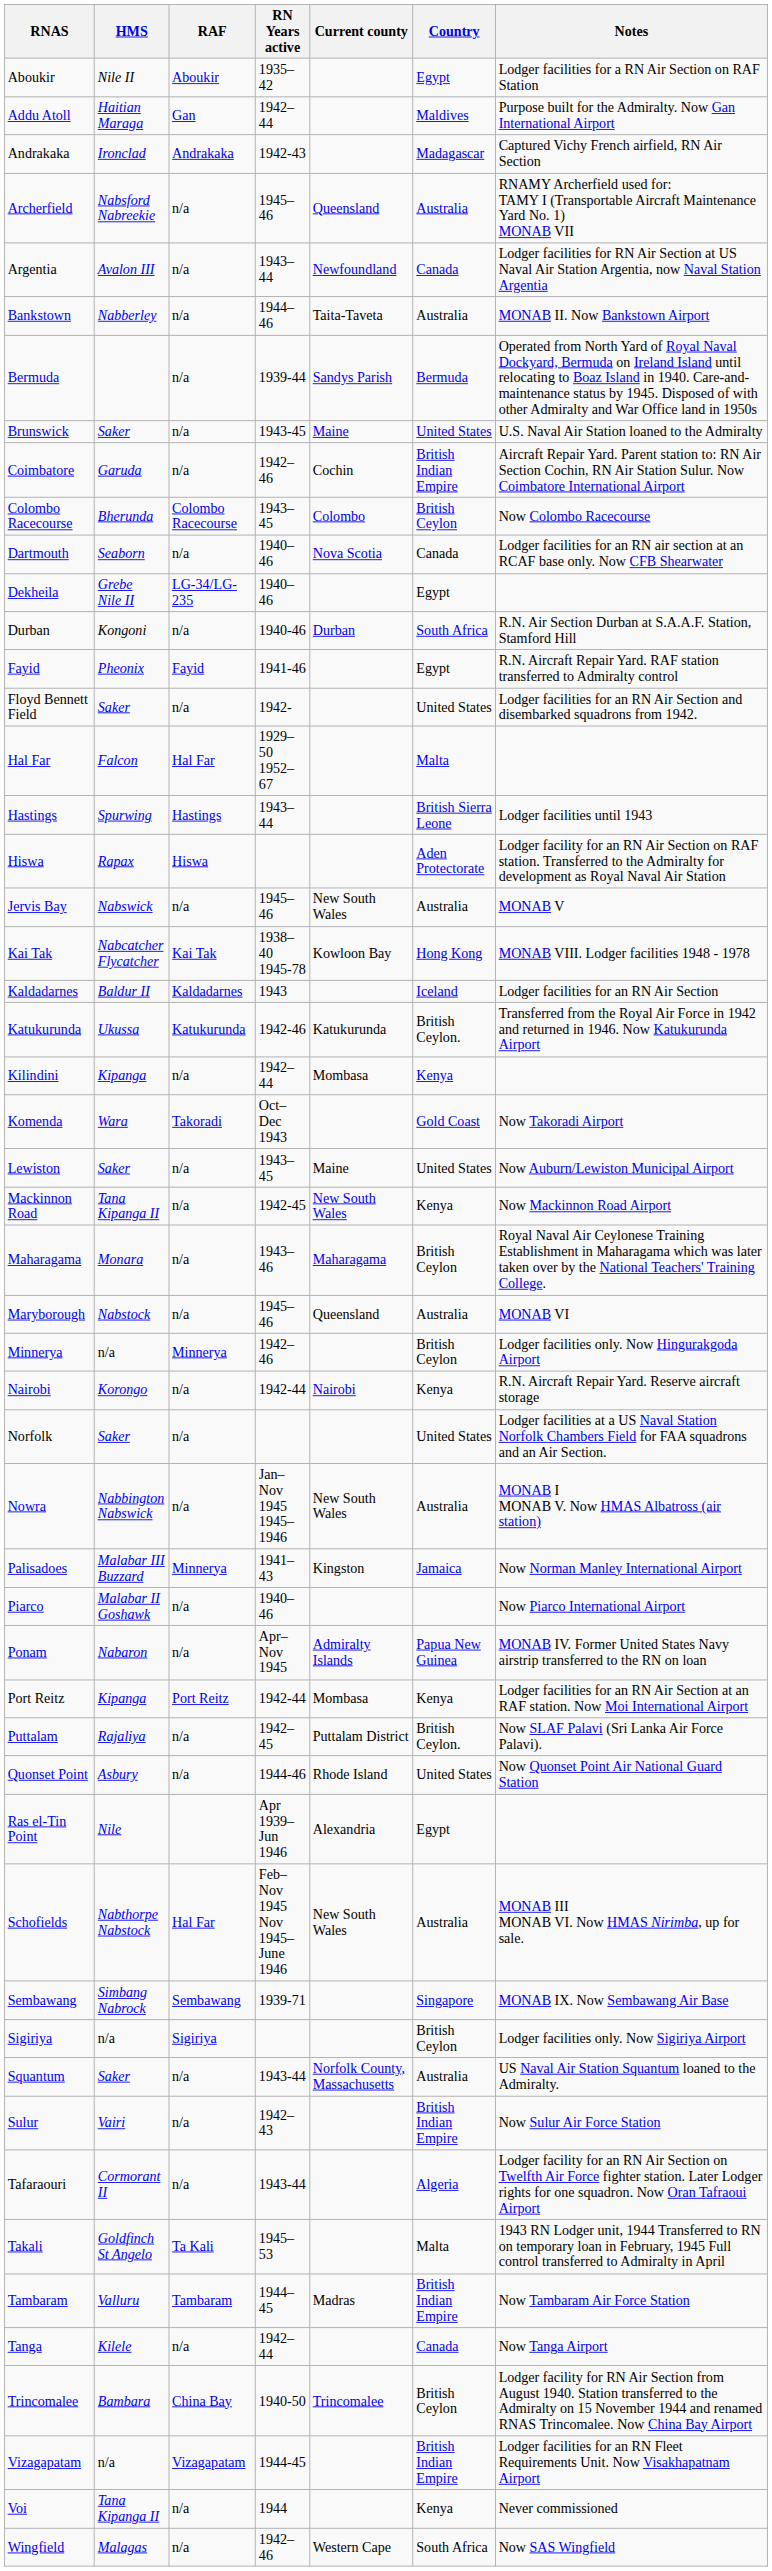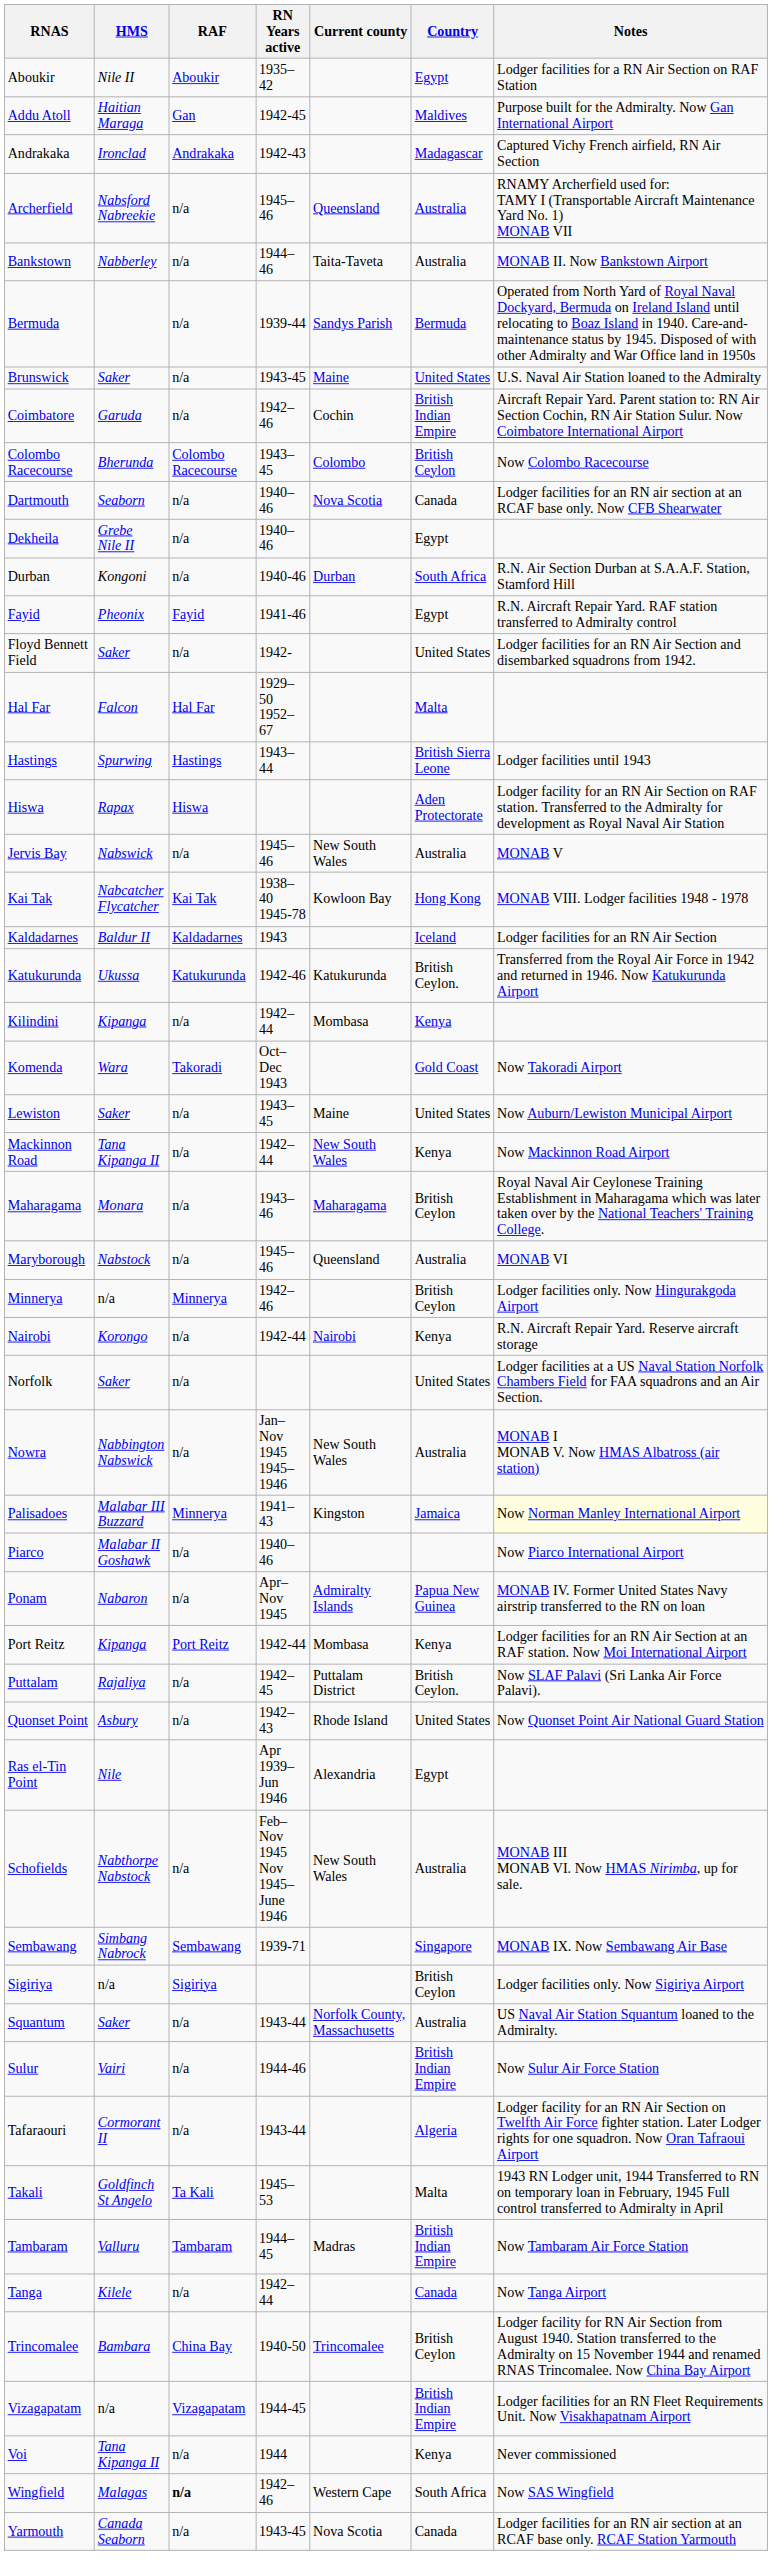Addu Atoll | RN Years active: 1942–44 -> 1942-45
- row: Argentia | Avalon III | n/a | 1943–44 | Newfoundland | Canada | Lodger facilities for RN Air Section at US Naval Air Station Argentia, now Naval Station Argentia
Dekheila | RAF: LG-34/LG-235 -> n/a
Mackinnon Road | RN Years active: 1942-45 -> 1942–44
Palisadoes | Notes: no background -> lightyellow background
Quonset Point | RN Years active: 1944-46 -> 1942–43
Schofields | RAF: Hal Far -> n/a
Sulur | RN Years active: 1942–43 -> 1944-46
Wingfield | RAF: normal -> bold
+ row: Yarmouth | Canada Seaborn | n/a | 1943-45 | Nova Scotia | Canada | Lodger facilities for an RN air section at an RCAF base only. RCAF Station Yarmouth
